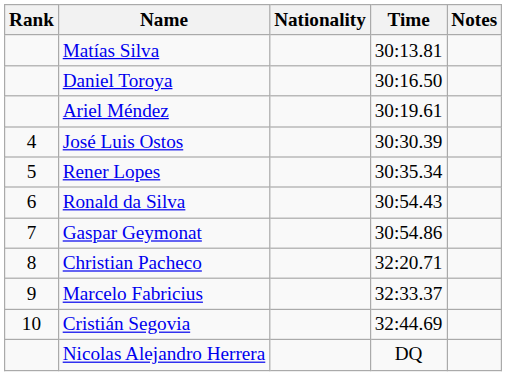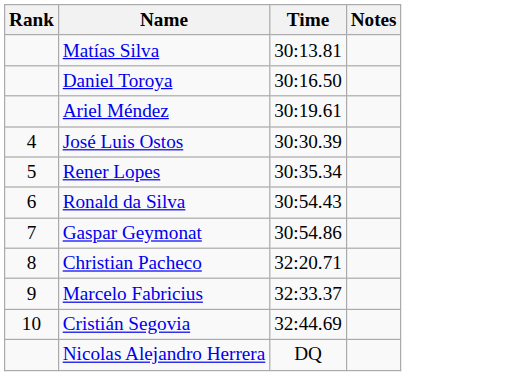- column: Nationality
